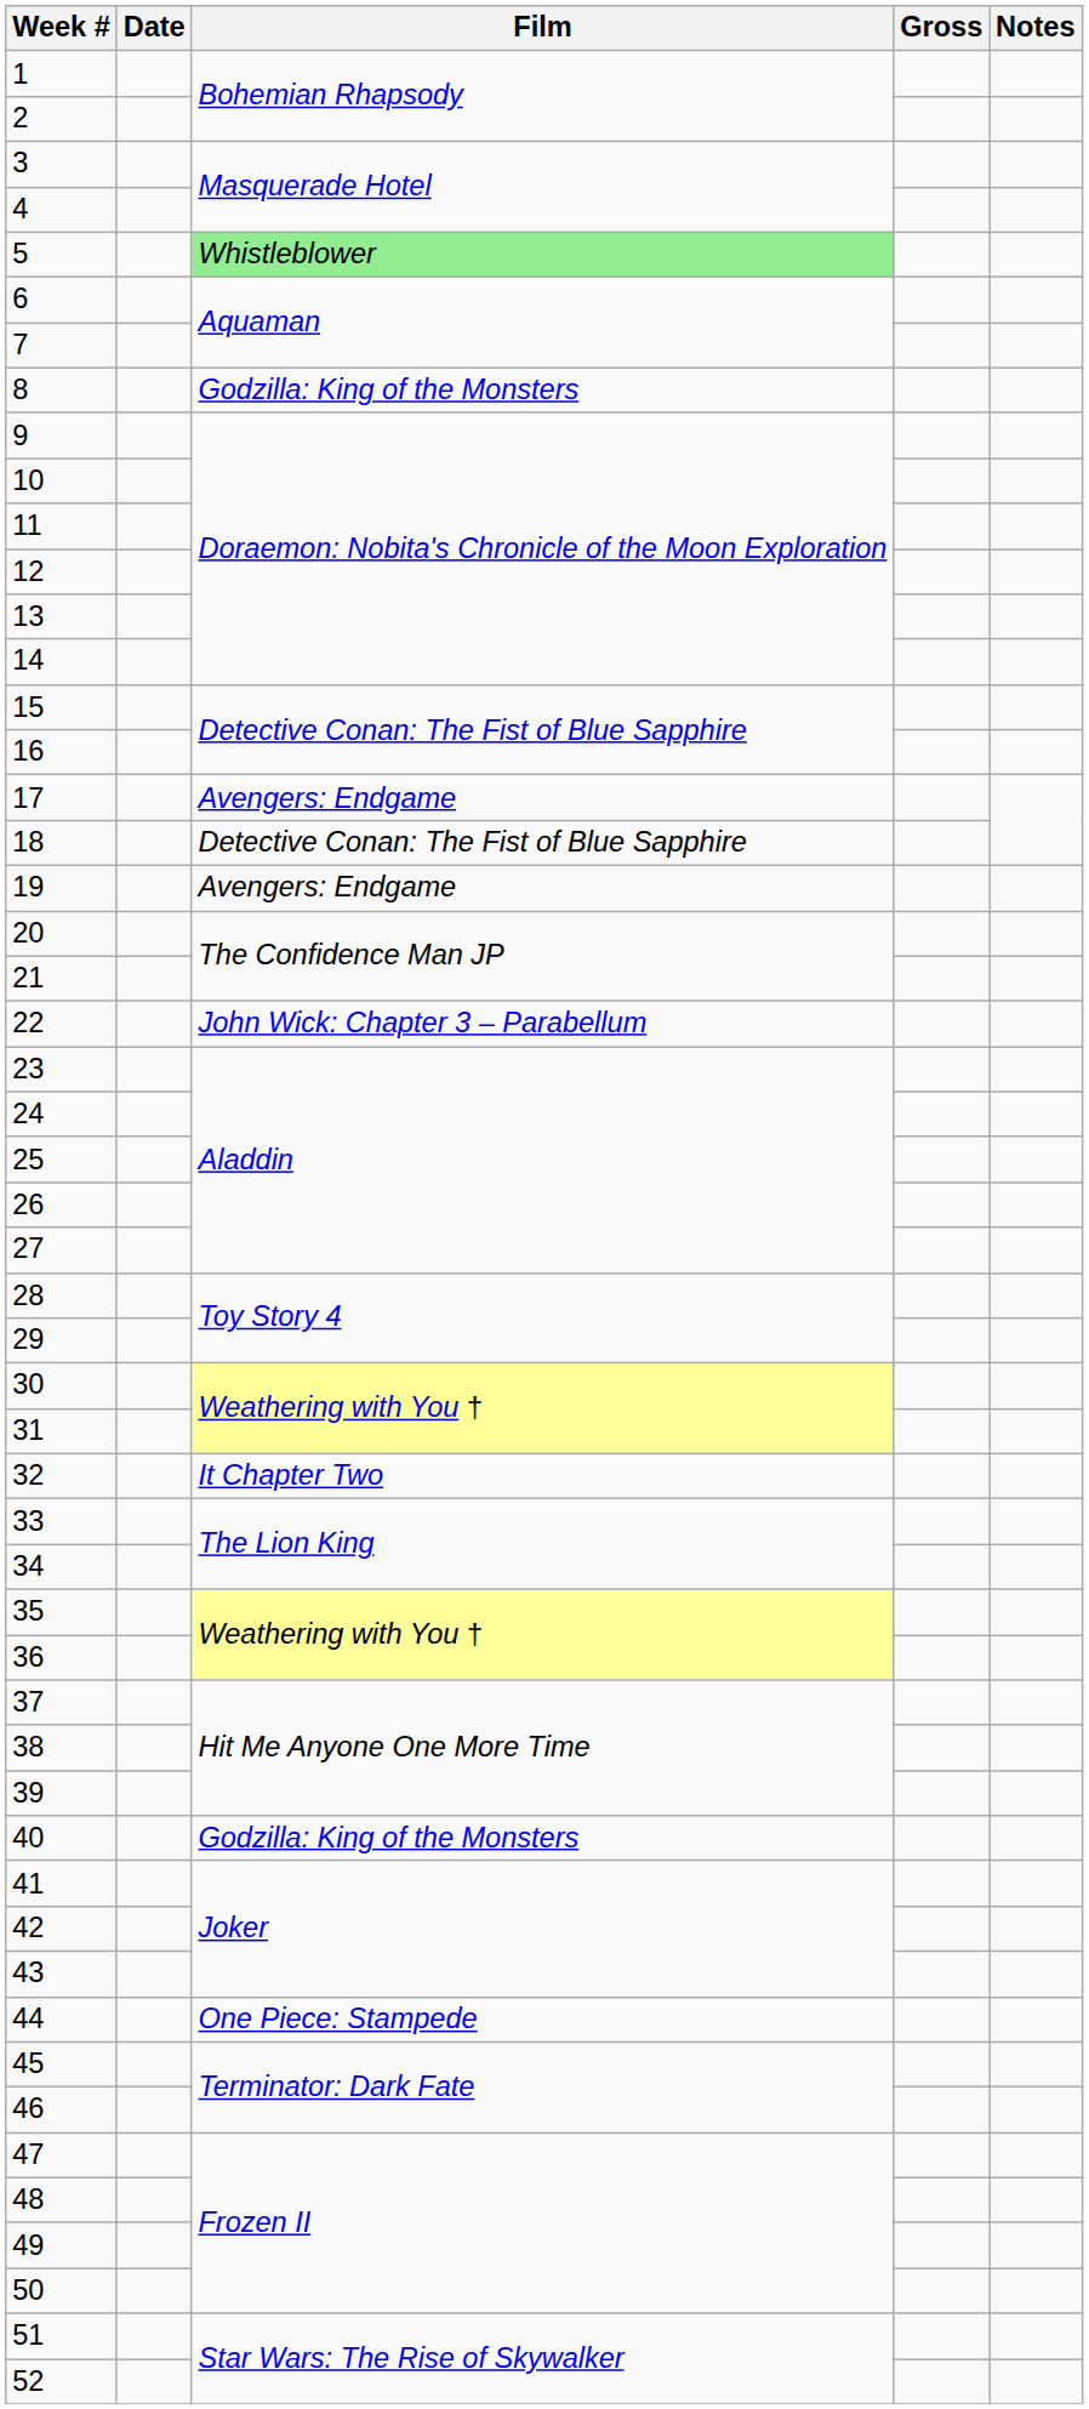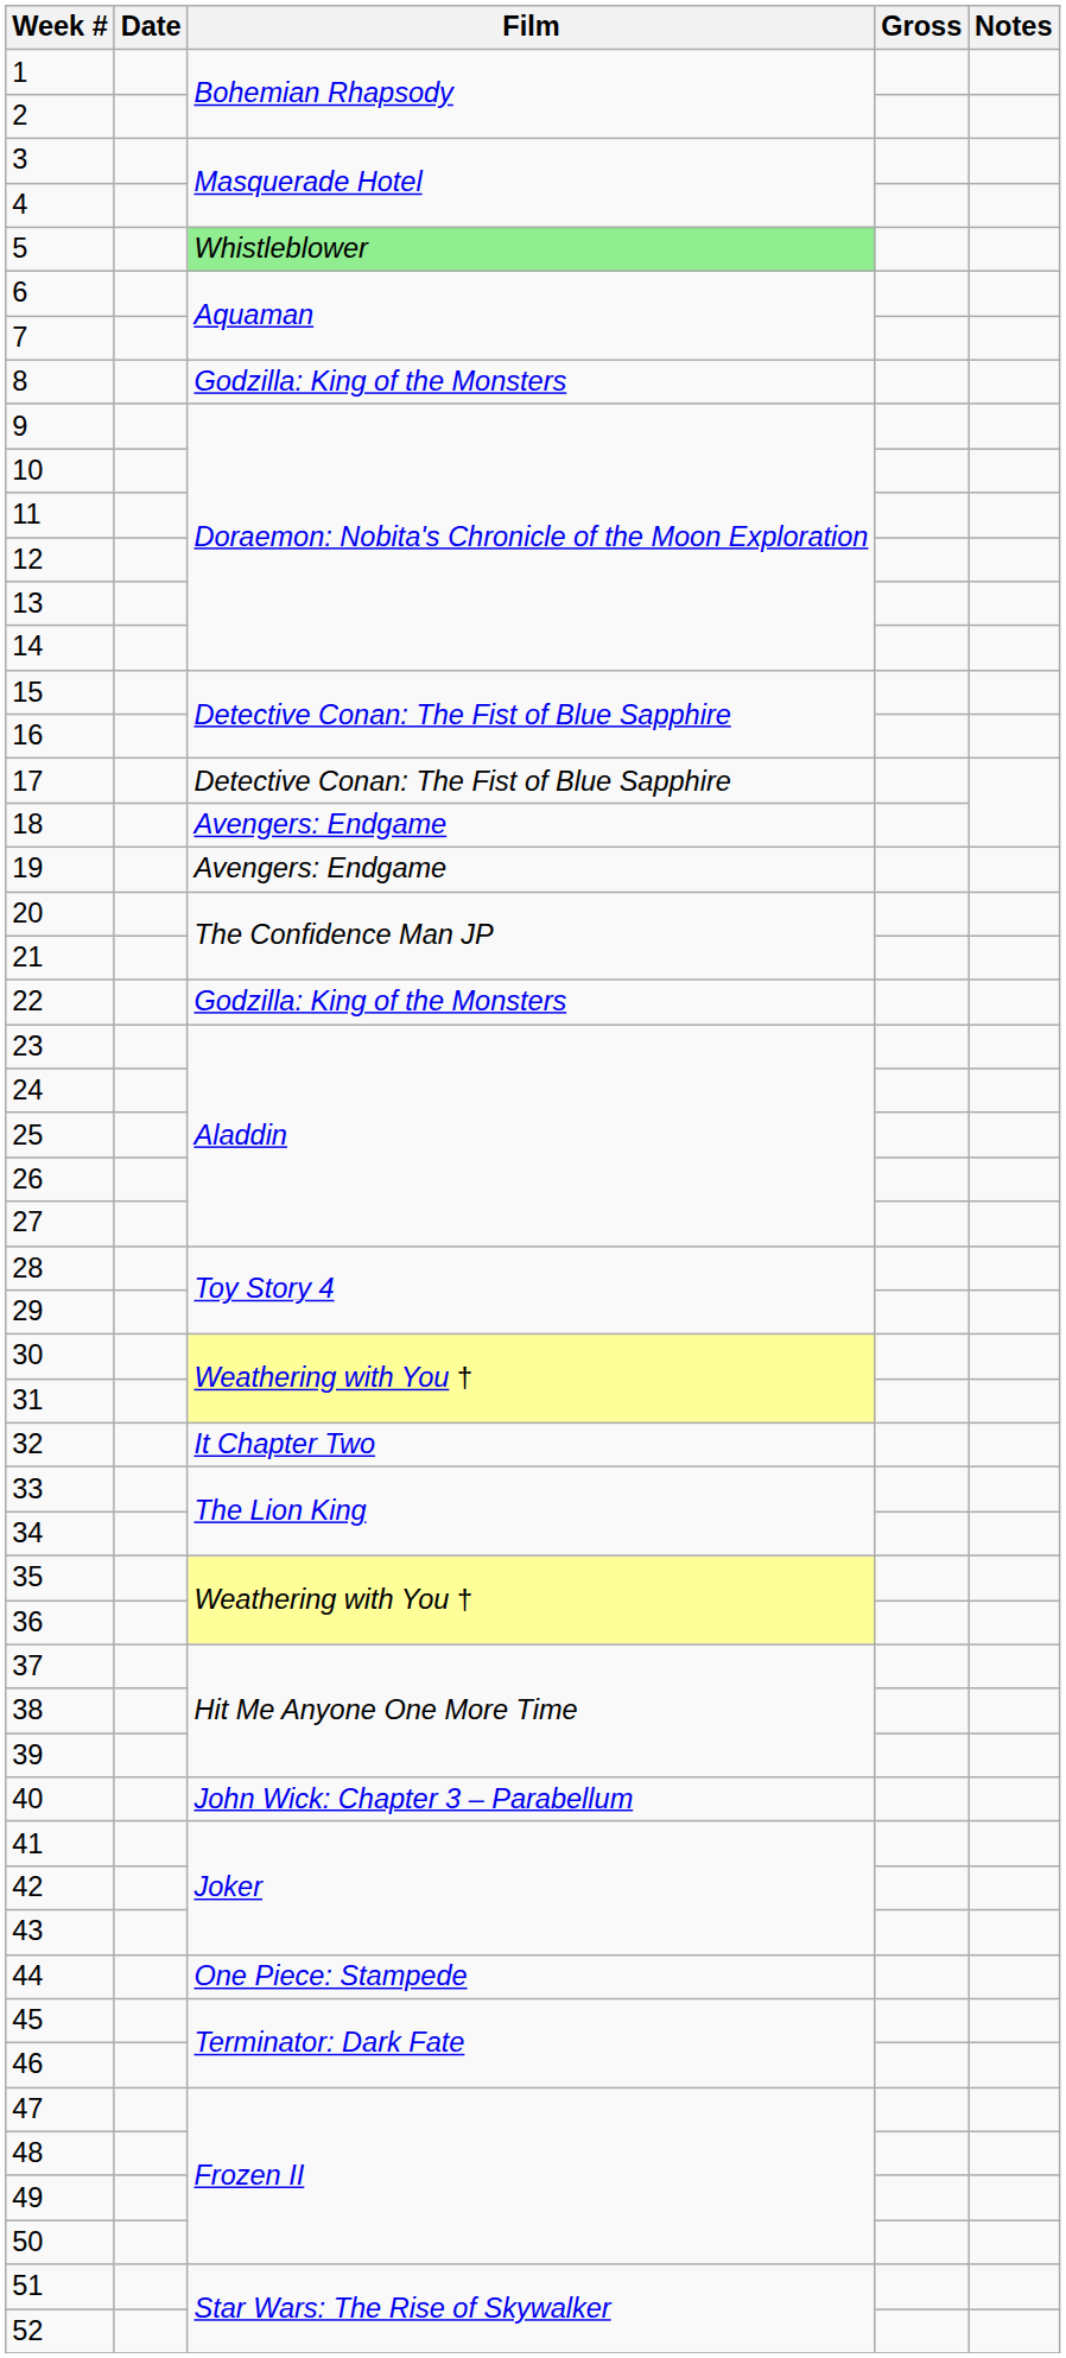17 | Film: Avengers: Endgame -> Detective Conan: The Fist of Blue Sapphire
18 | Film: Detective Conan: The Fist of Blue Sapphire -> Avengers: Endgame
22 | Film: John Wick: Chapter 3 – Parabellum -> Godzilla: King of the Monsters
40 | Film: Godzilla: King of the Monsters -> John Wick: Chapter 3 – Parabellum
